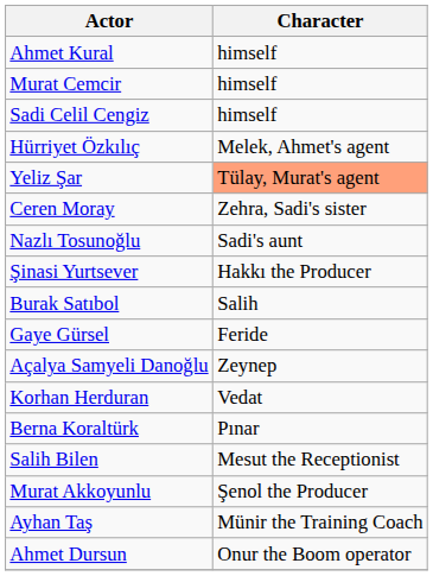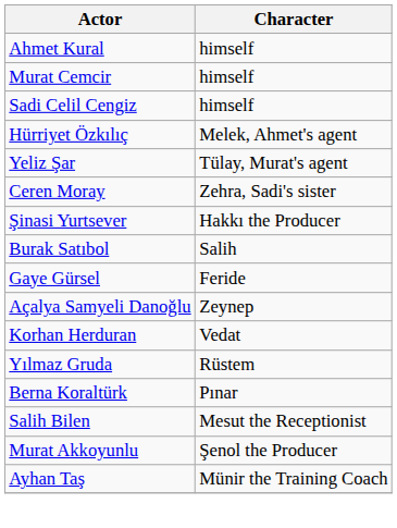Yeliz Şar | Character: lightsalmon background -> no background
- row: Nazlı Tosunoğlu | Sadi's aunt
+ row: Yılmaz Gruda | Rüstem
- row: Ahmet Dursun | Onur the Boom operator
